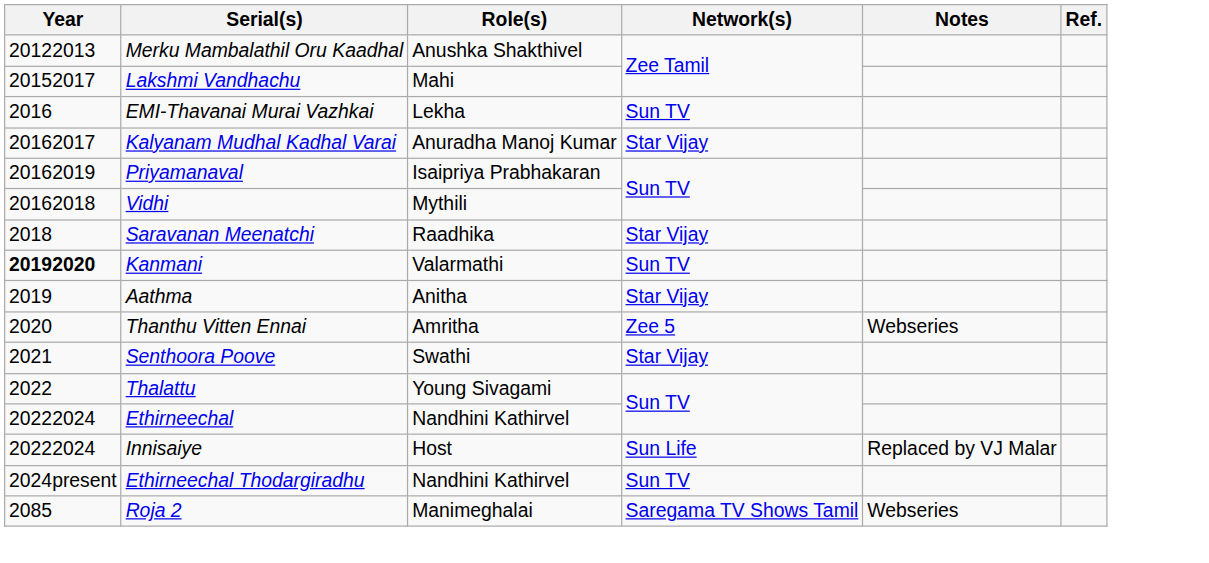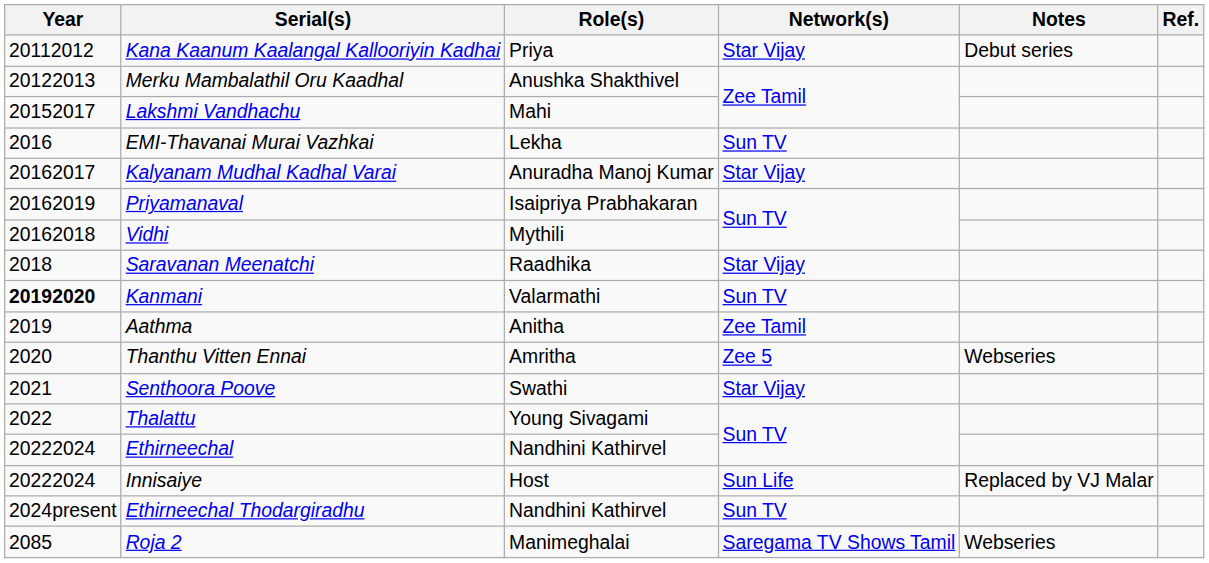+ row: 20112012 | Kana Kaanum Kaalangal Kallooriyin Kadhai | Priya | Star Vijay | Debut series
Aathma | Network(s): Star Vijay -> Zee Tamil
